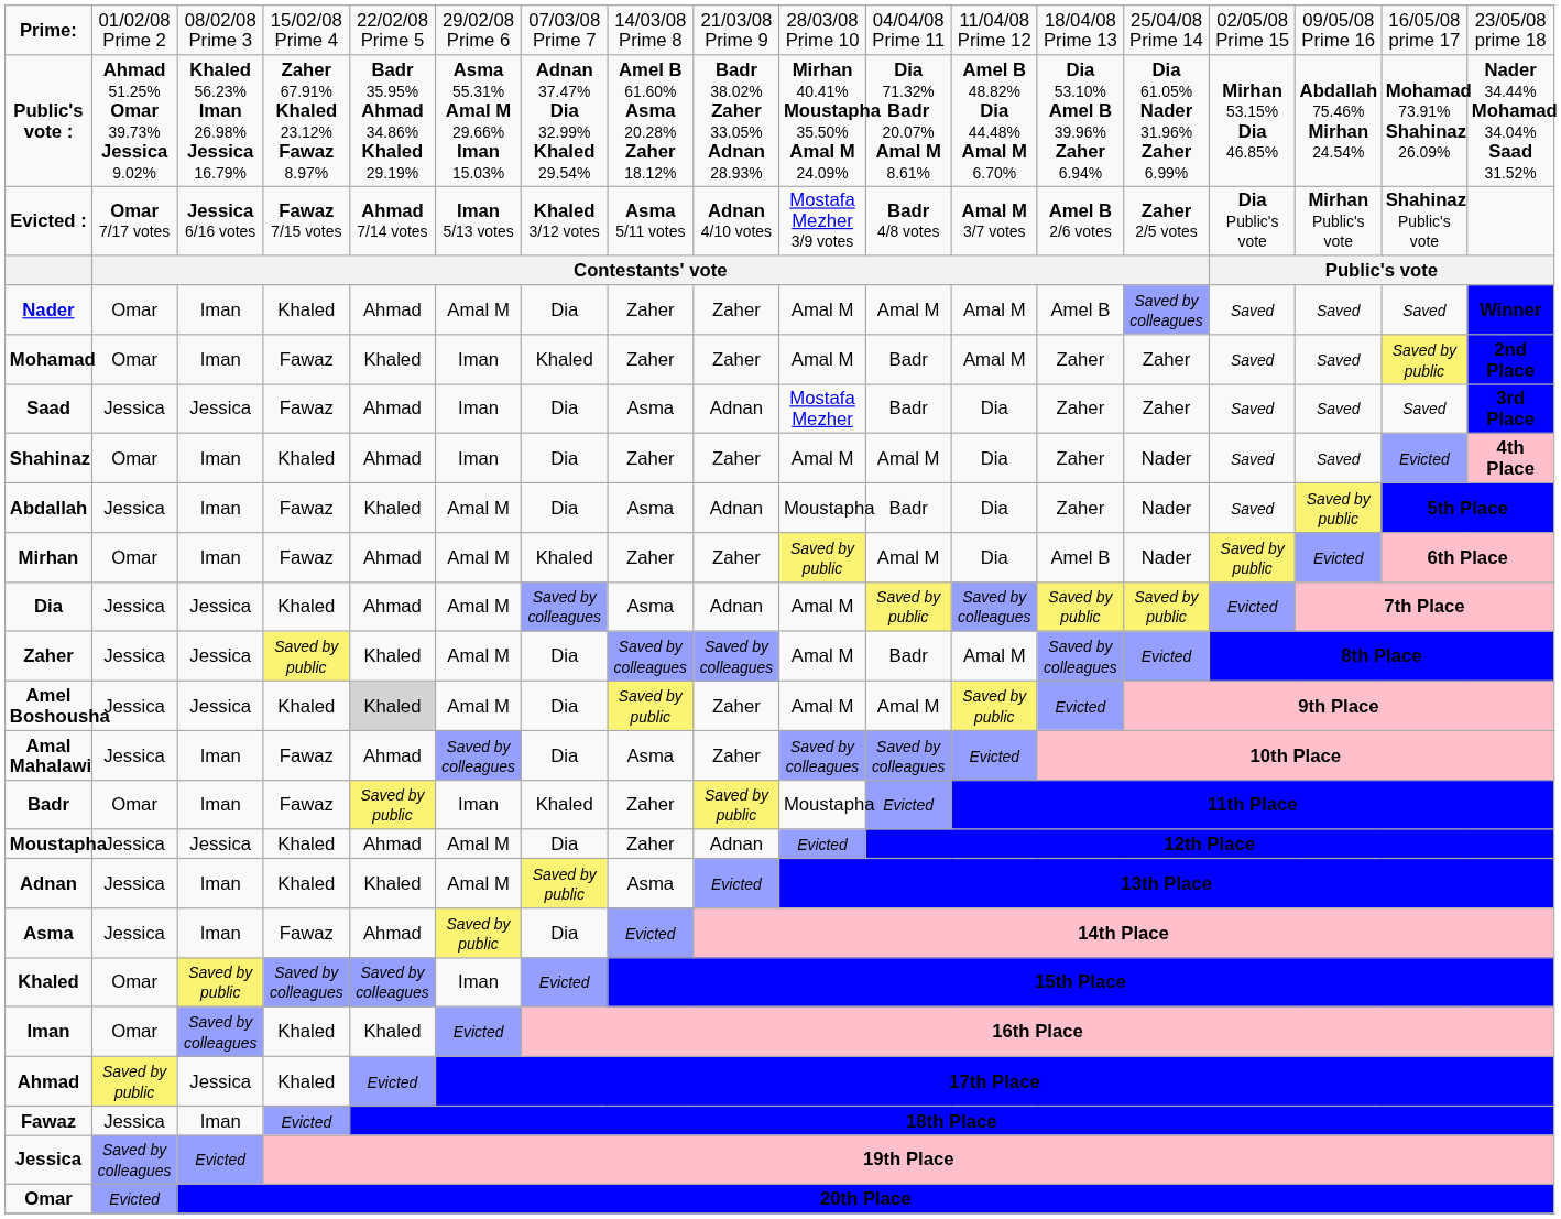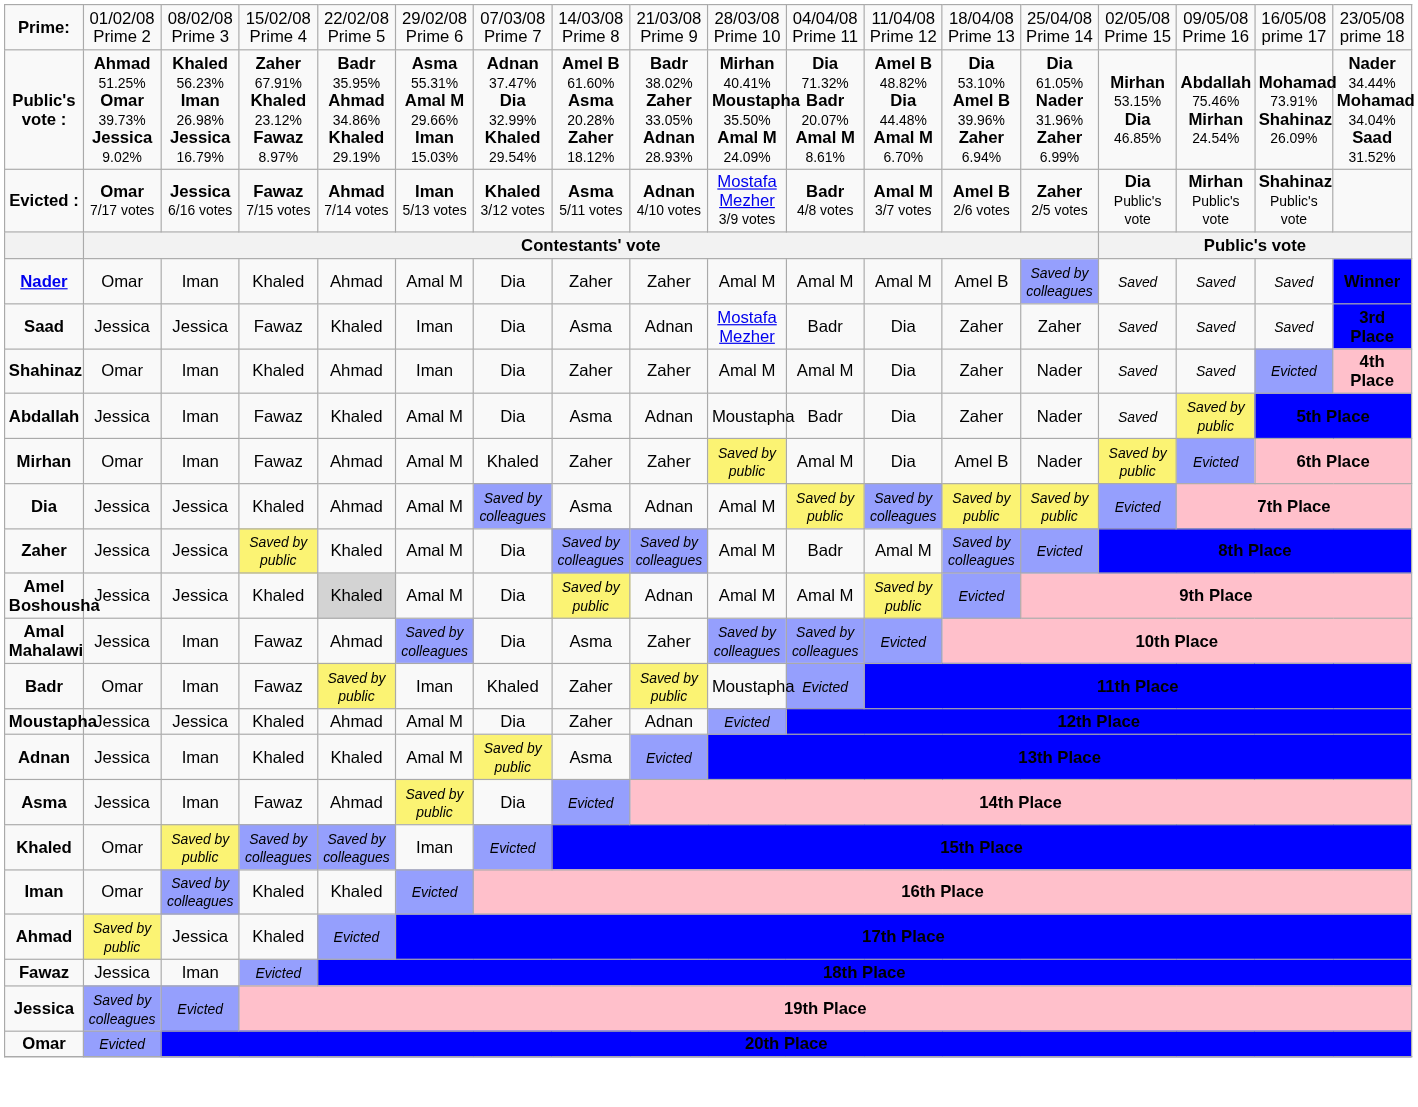- row: Mohamad | Omar | Iman | Fawaz | Khaled | Iman | Khaled | Zaher | Zaher | Amal M | Badr | Amal M | Zaher | Zaher | Saved | Saved | Saved by public | 2nd Place
Saad | column 5: Ahmad -> Khaled
Amel Boshousha | column 9: Zaher -> Adnan
